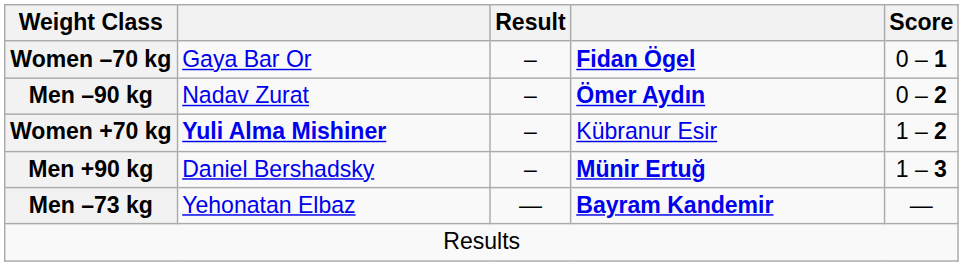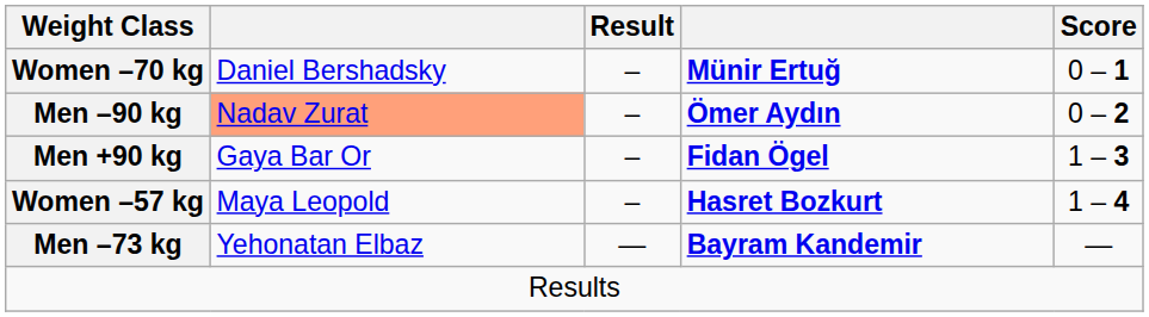Women –70 kg | column 2: Gaya Bar Or -> Daniel Bershadsky
Women –70 kg | column 4: Fidan Ögel -> Münir Ertuğ
Men –90 kg | column 2: no background -> lightsalmon background
- row: Women +70 kg | Yuli Alma Mishiner | – | Kübranur Esir | 1 – 2
Men +90 kg | column 2: Daniel Bershadsky -> Gaya Bar Or
Men +90 kg | column 4: Münir Ertuğ -> Fidan Ögel
+ row: Women –57 kg | Maya Leopold | – | Hasret Bozkurt | 1 – 4
